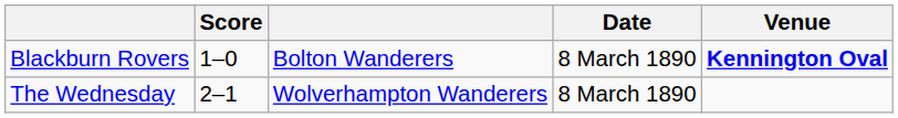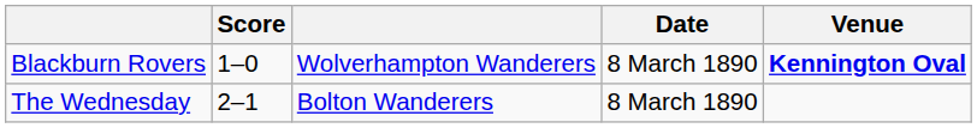Blackburn Rovers | column 3: Bolton Wanderers -> Wolverhampton Wanderers
The Wednesday | column 3: Wolverhampton Wanderers -> Bolton Wanderers
